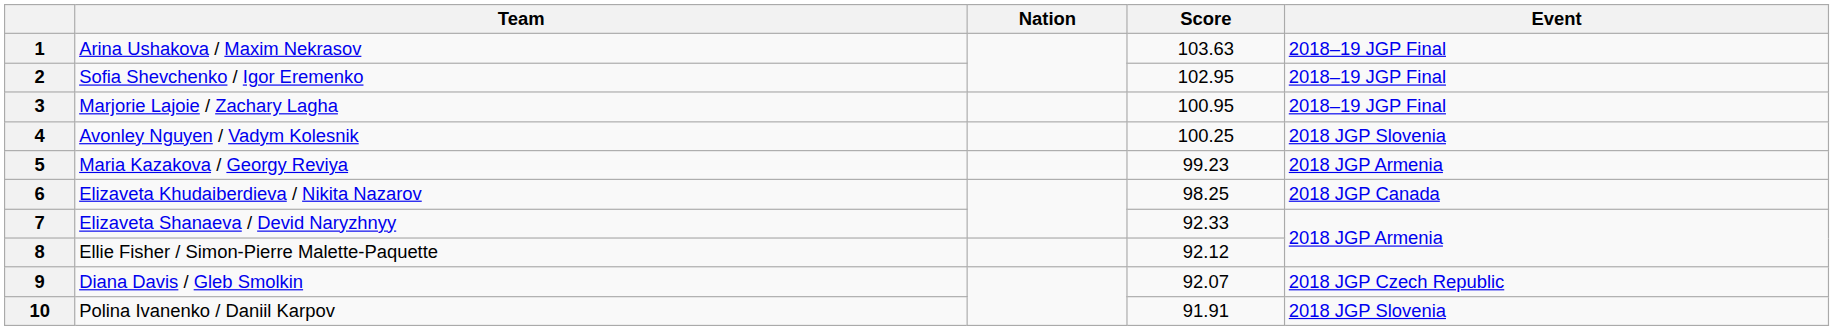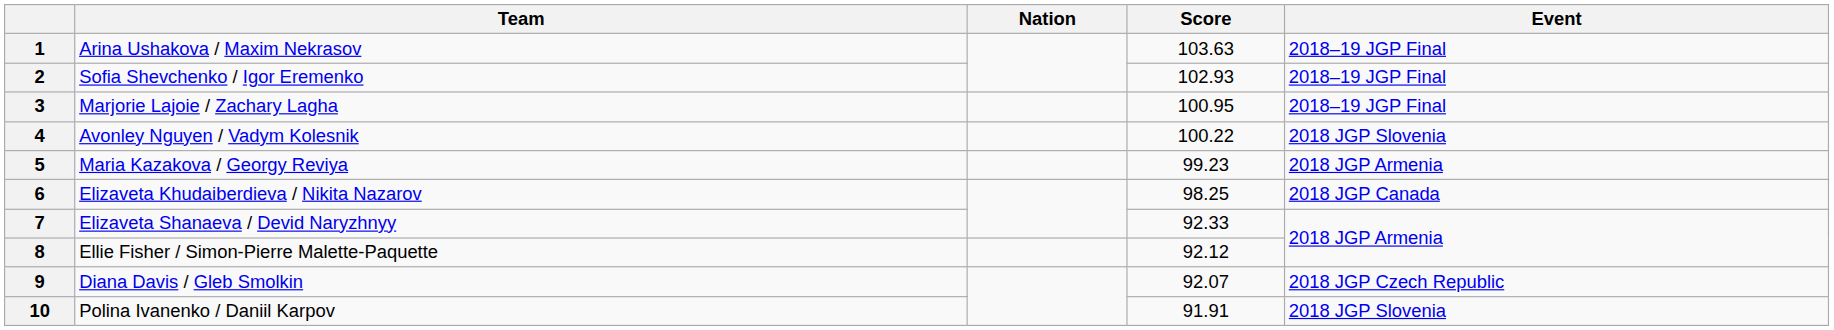2 | Score: 102.95 -> 102.93
4 | Score: 100.25 -> 100.22
